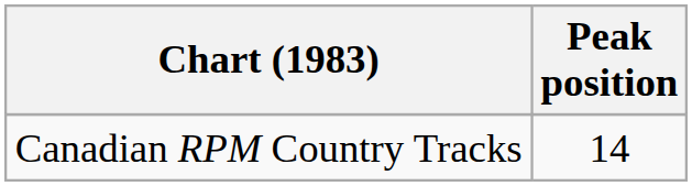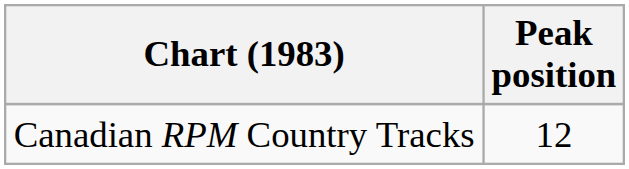Canadian RPM Country Tracks | Peak position: 14 -> 12
